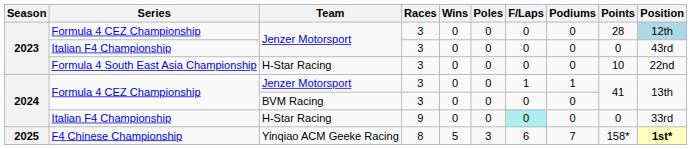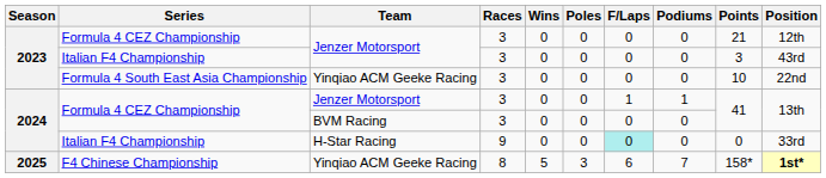2023 / Formula 4 CEZ Championship | Points: 28 -> 21
2023 / Formula 4 CEZ Championship | Position: lightblue background -> no background
2023 / Italian F4 Championship | Points: 0 -> 3
Formula 4 South East Asia Championship | Team: H-Star Racing -> Yinqiao ACM Geeke Racing
